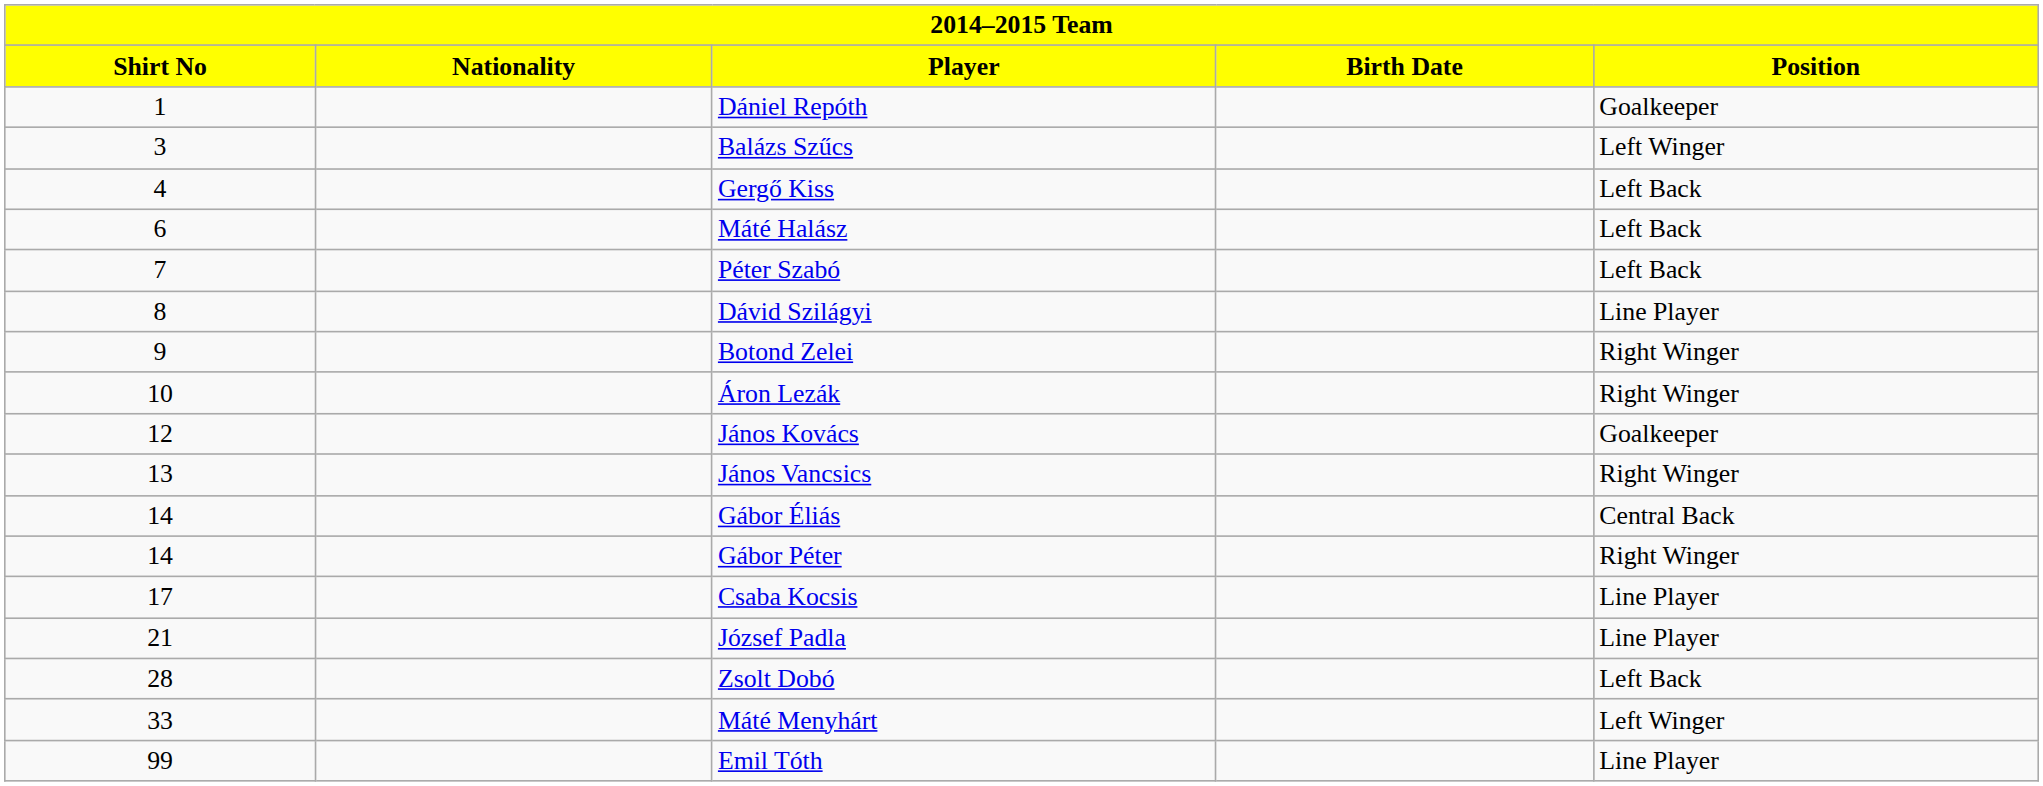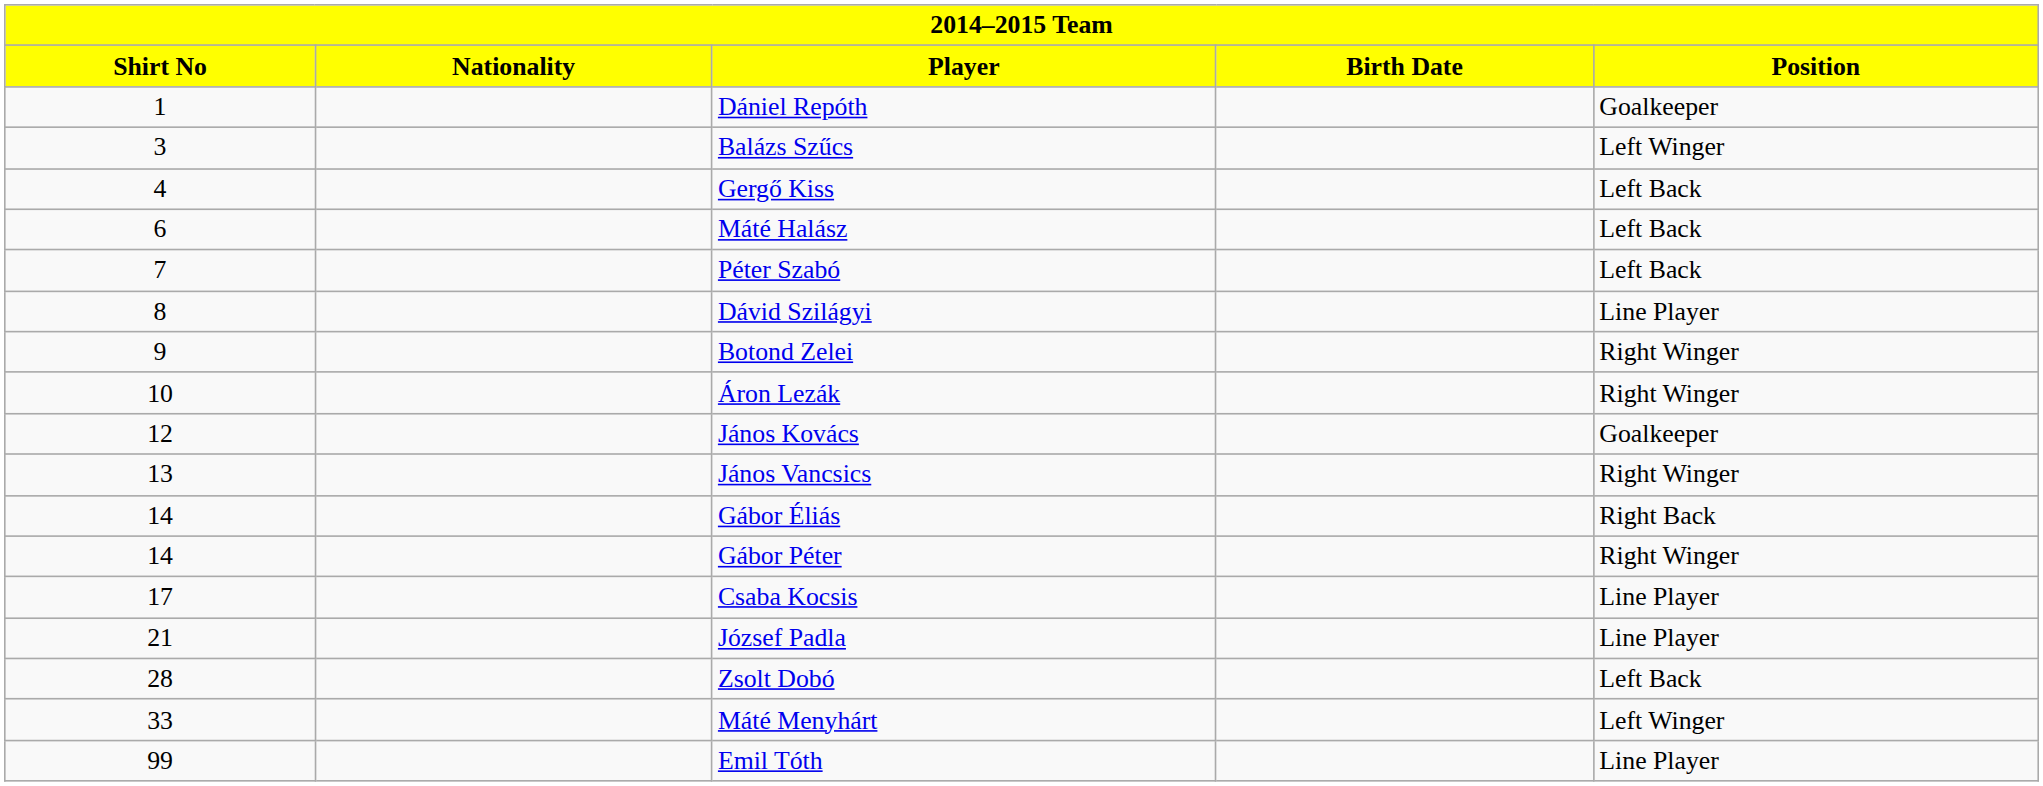Gábor Éliás | Position: Central Back -> Right Back
